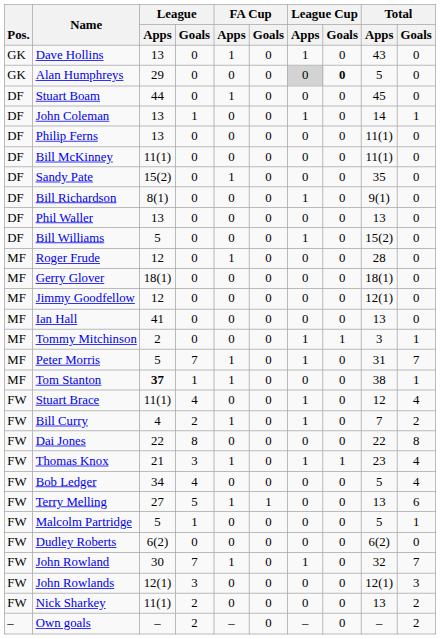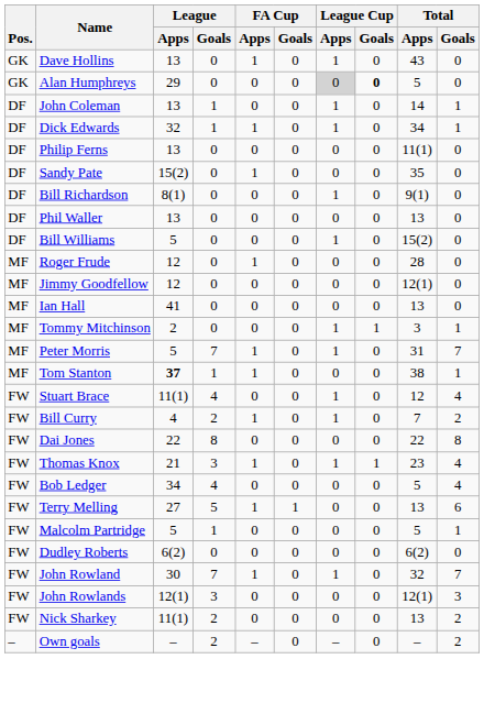- row: DF | Stuart Boam | 44 | 0 | 1 | 0 | 0 | 0 | 45 | 0
+ row: DF | Dick Edwards | 32 | 1 | 1 | 0 | 1 | 0 | 34 | 1
- row: DF | Bill McKinney | 11(1) | 0 | 0 | 0 | 0 | 0 | 11(1) | 0
- row: MF | Gerry Glover | 18(1) | 0 | 0 | 0 | 0 | 0 | 18(1) | 0
